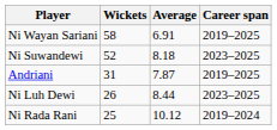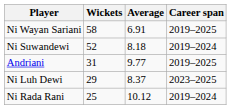Ni Suwandewi | Career span: 2023–2025 -> 2019–2024
Andriani | Average: 7.87 -> 9.77
Ni Luh Dewi | Wickets: 26 -> 29
Ni Luh Dewi | Average: 8.44 -> 8.37
